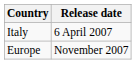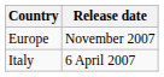rows swapped: Italy <-> Europe
